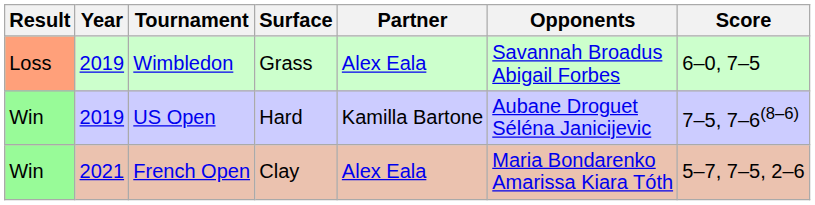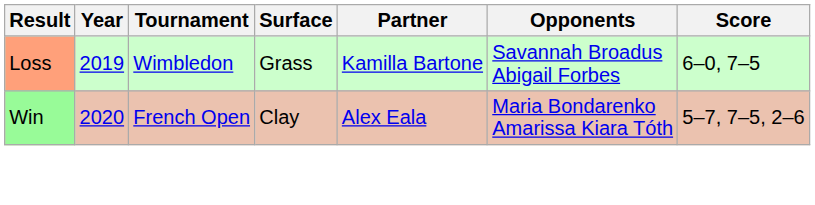Wimbledon | Partner: Alex Eala -> Kamilla Bartone
- row: Win | 2019 | US Open | Hard | Kamilla Bartone | Aubane Droguet Séléna Janicijevic | 7–5, 7–6(8–6)
French Open | Year: 2021 -> 2020
